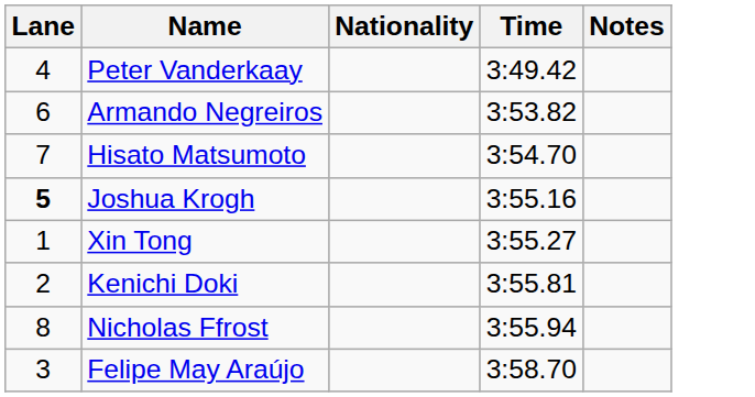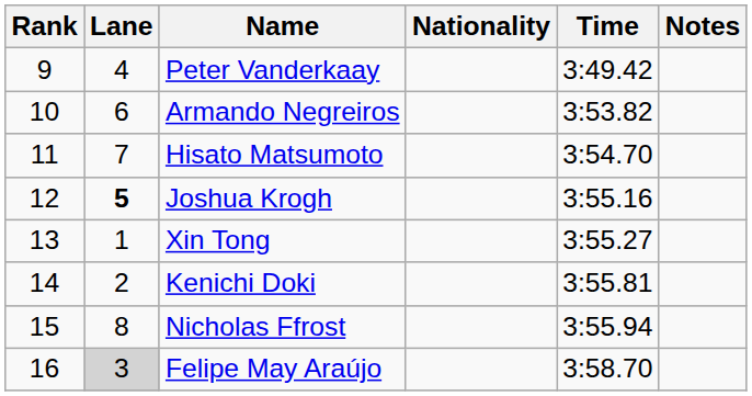+ column: Rank | 9 | 10 | 11 | 12 | 13 | 14 | 15 | 16
Felipe May Araújo | Lane: no background -> lightgrey background
